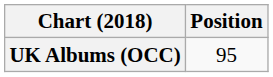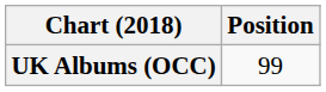UK Albums (OCC) | Position: 95 -> 99
